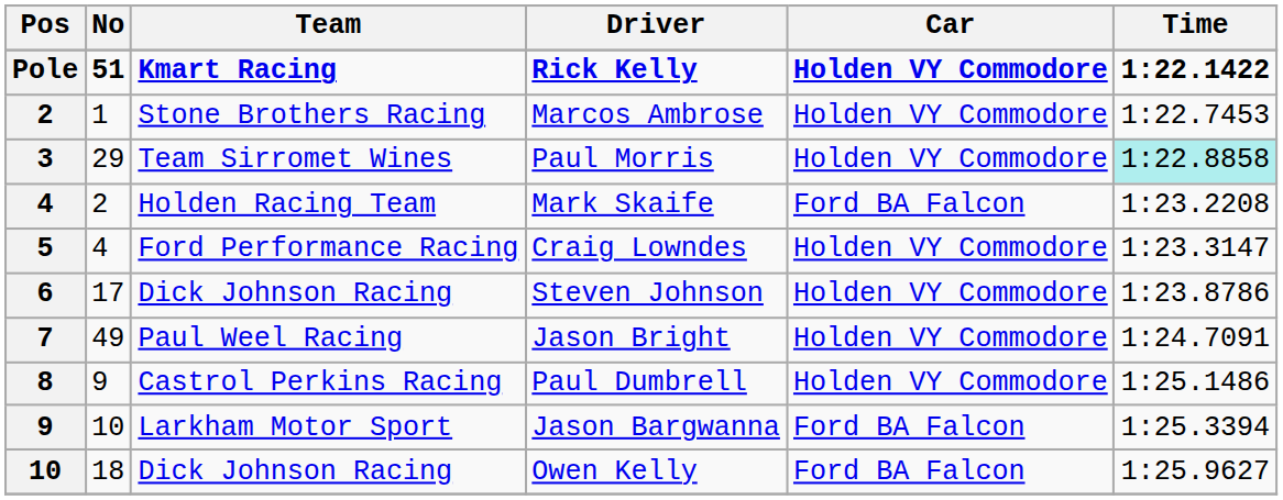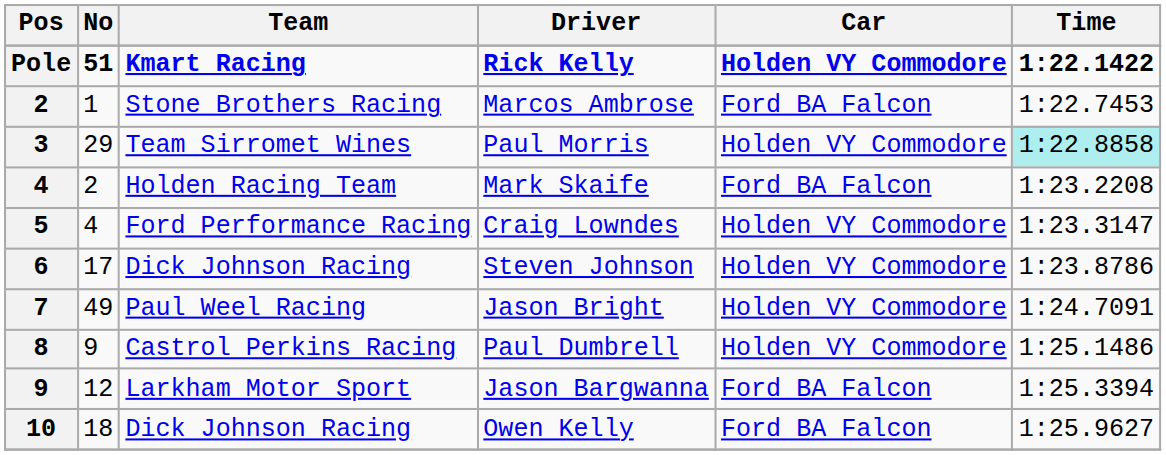Marcos Ambrose | Car: Holden VY Commodore -> Ford BA Falcon
Jason Bargwanna | No: 10 -> 12
